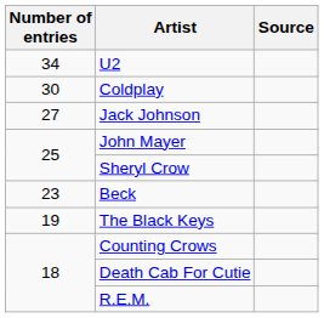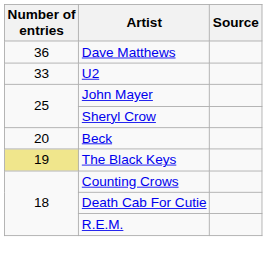+ row: 36 | Dave Matthews
U2 | Number of entries: 34 -> 33
- row: 30 | Coldplay
- row: 27 | Jack Johnson
Beck | Number of entries: 23 -> 20
The Black Keys | Number of entries: no background -> khaki background
